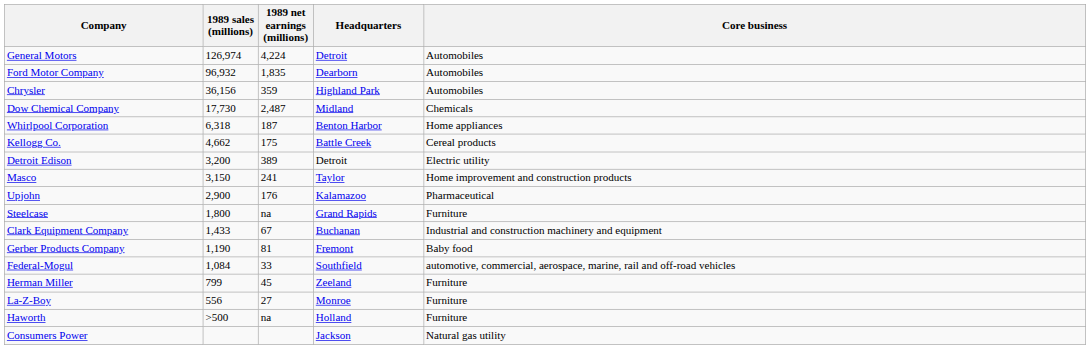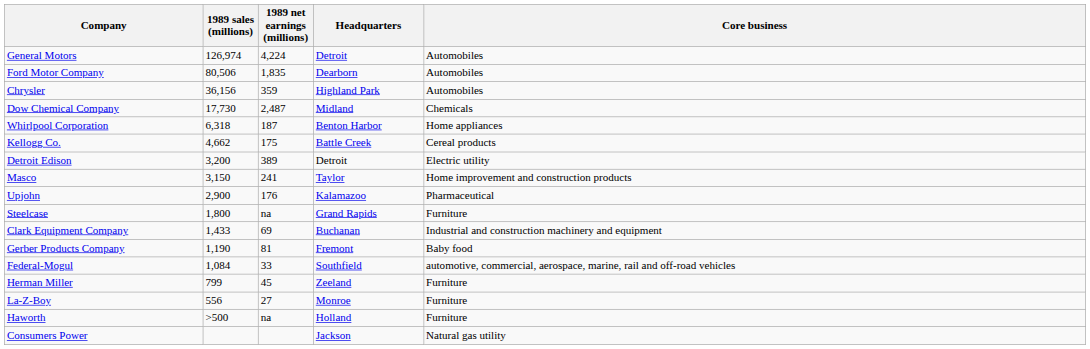Ford Motor Company | 1989 sales (millions): 96,932 -> 80,506
Clark Equipment Company | 1989 net earnings (millions): 67 -> 69
